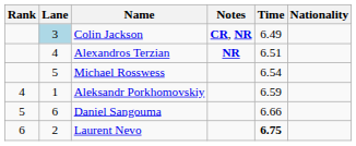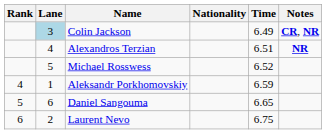columns swapped: Nationality <-> Notes
Michael Rosswess | Time: 6.54 -> 6.52
Daniel Sangouma | Time: 6.66 -> 6.65
Laurent Nevo | Time: bold -> normal
